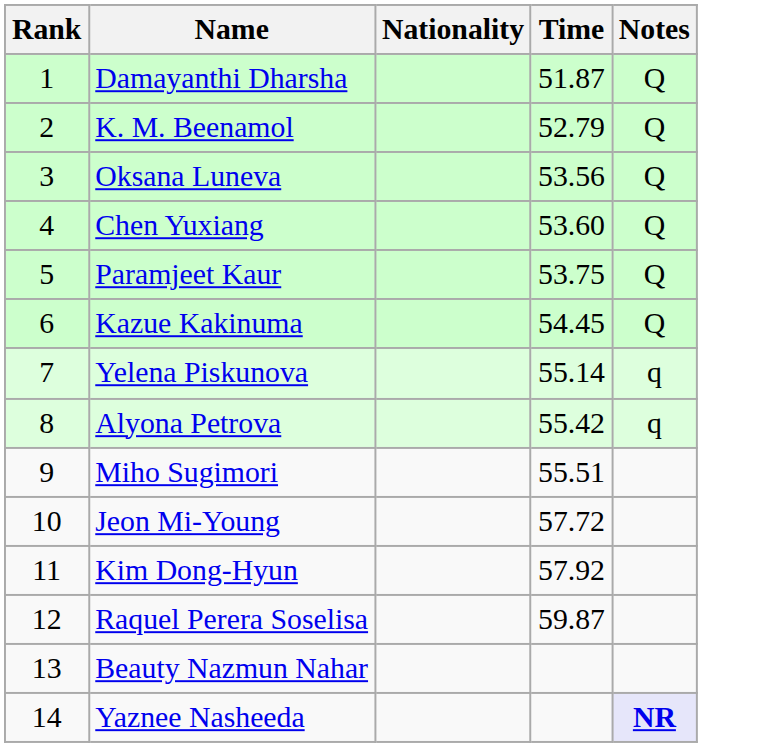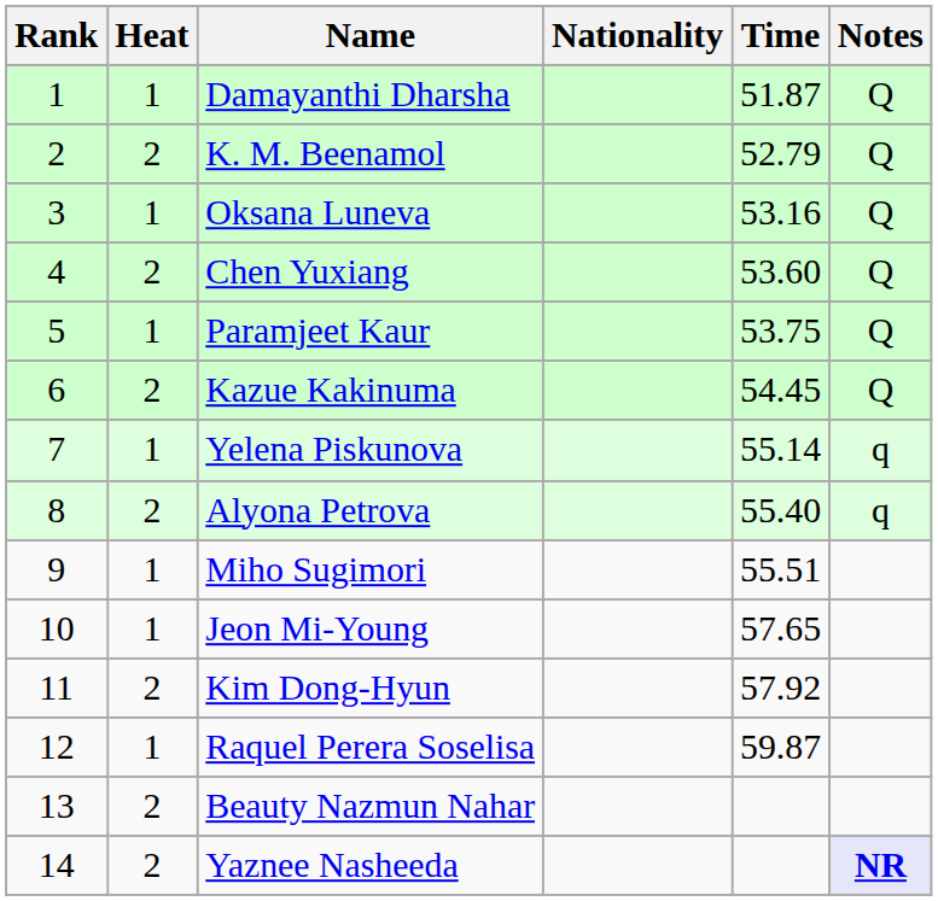+ column: Heat | 1 | 2 | 1 | 2 | 1 | 2 | 1 | 2 | 1 | 1 | 2 | 1 | 2 | 2
Oksana Luneva | Time: 53.56 -> 53.16
Alyona Petrova | Time: 55.42 -> 55.40
Jeon Mi-Young | Time: 57.72 -> 57.65
